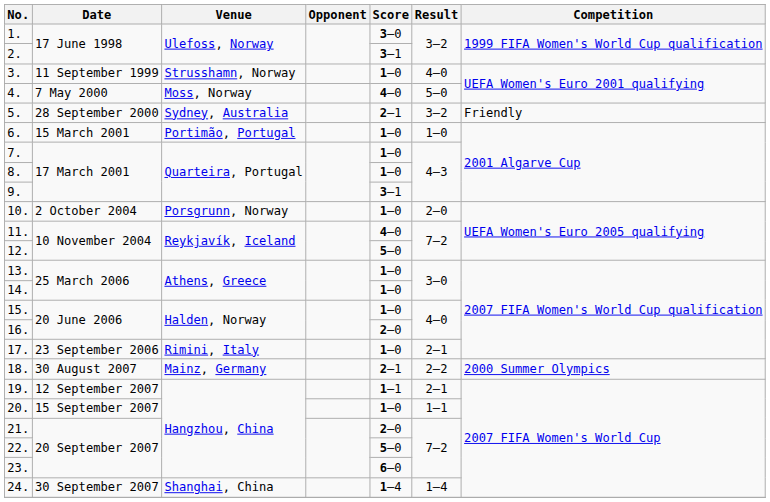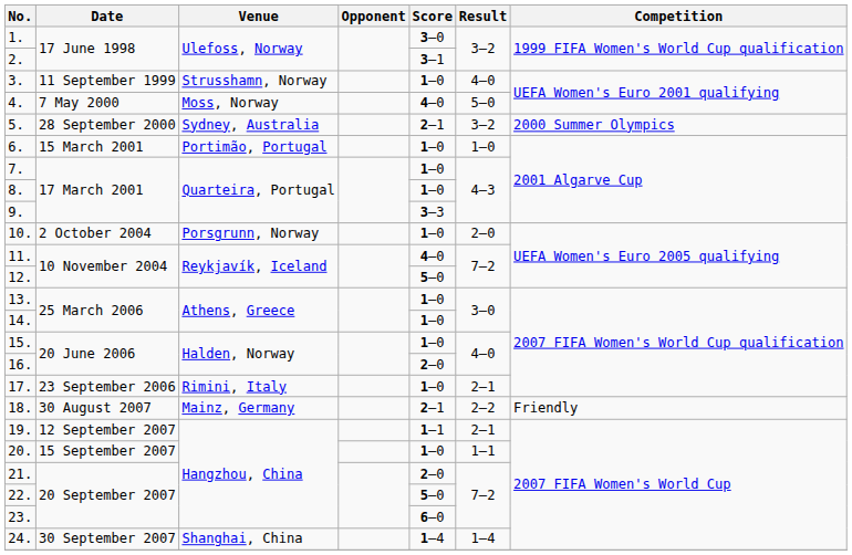5. | Competition: Friendly -> 2000 Summer Olympics
9. | Score: 3–1 -> 3–3
18. | Competition: 2000 Summer Olympics -> Friendly
